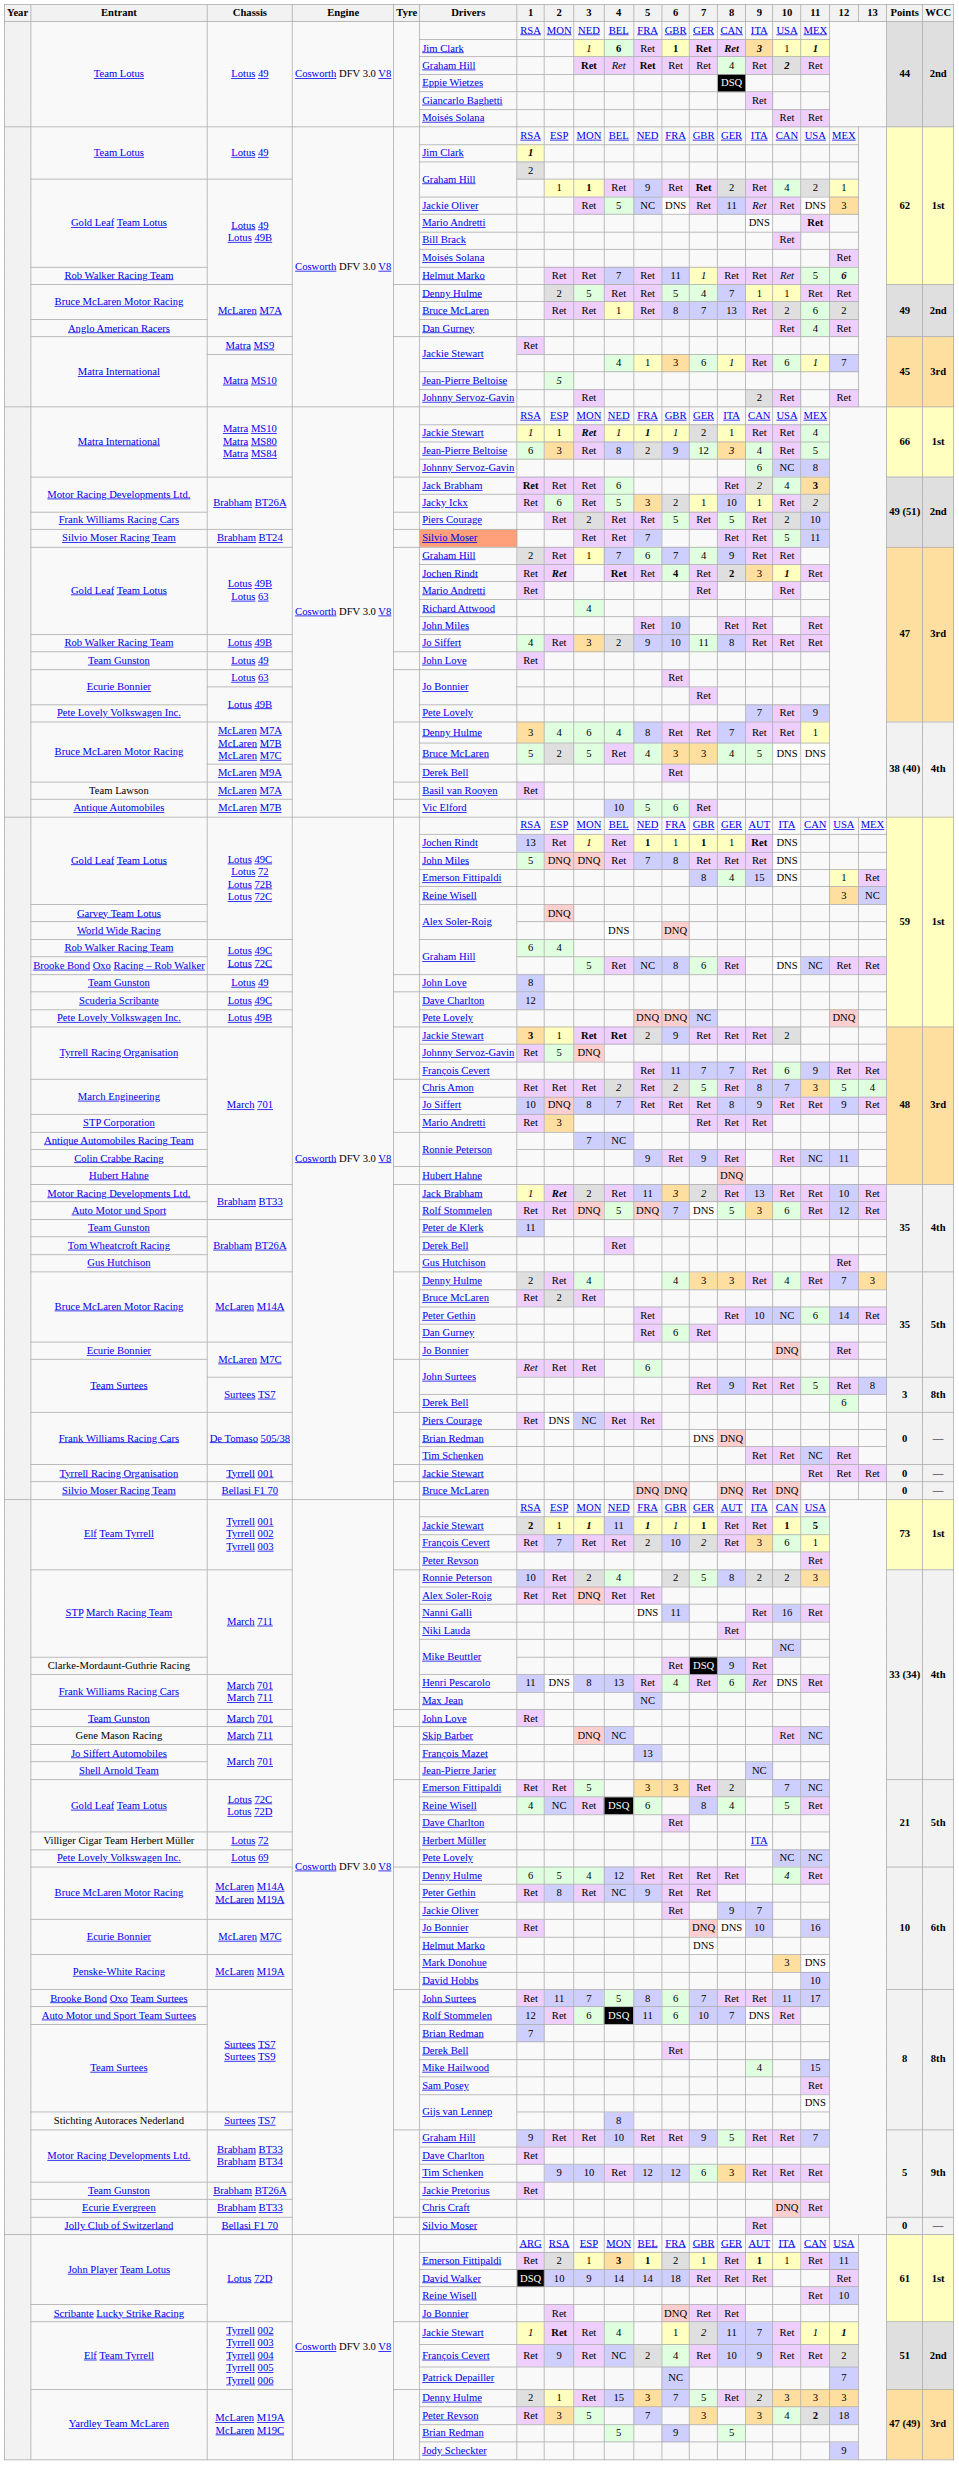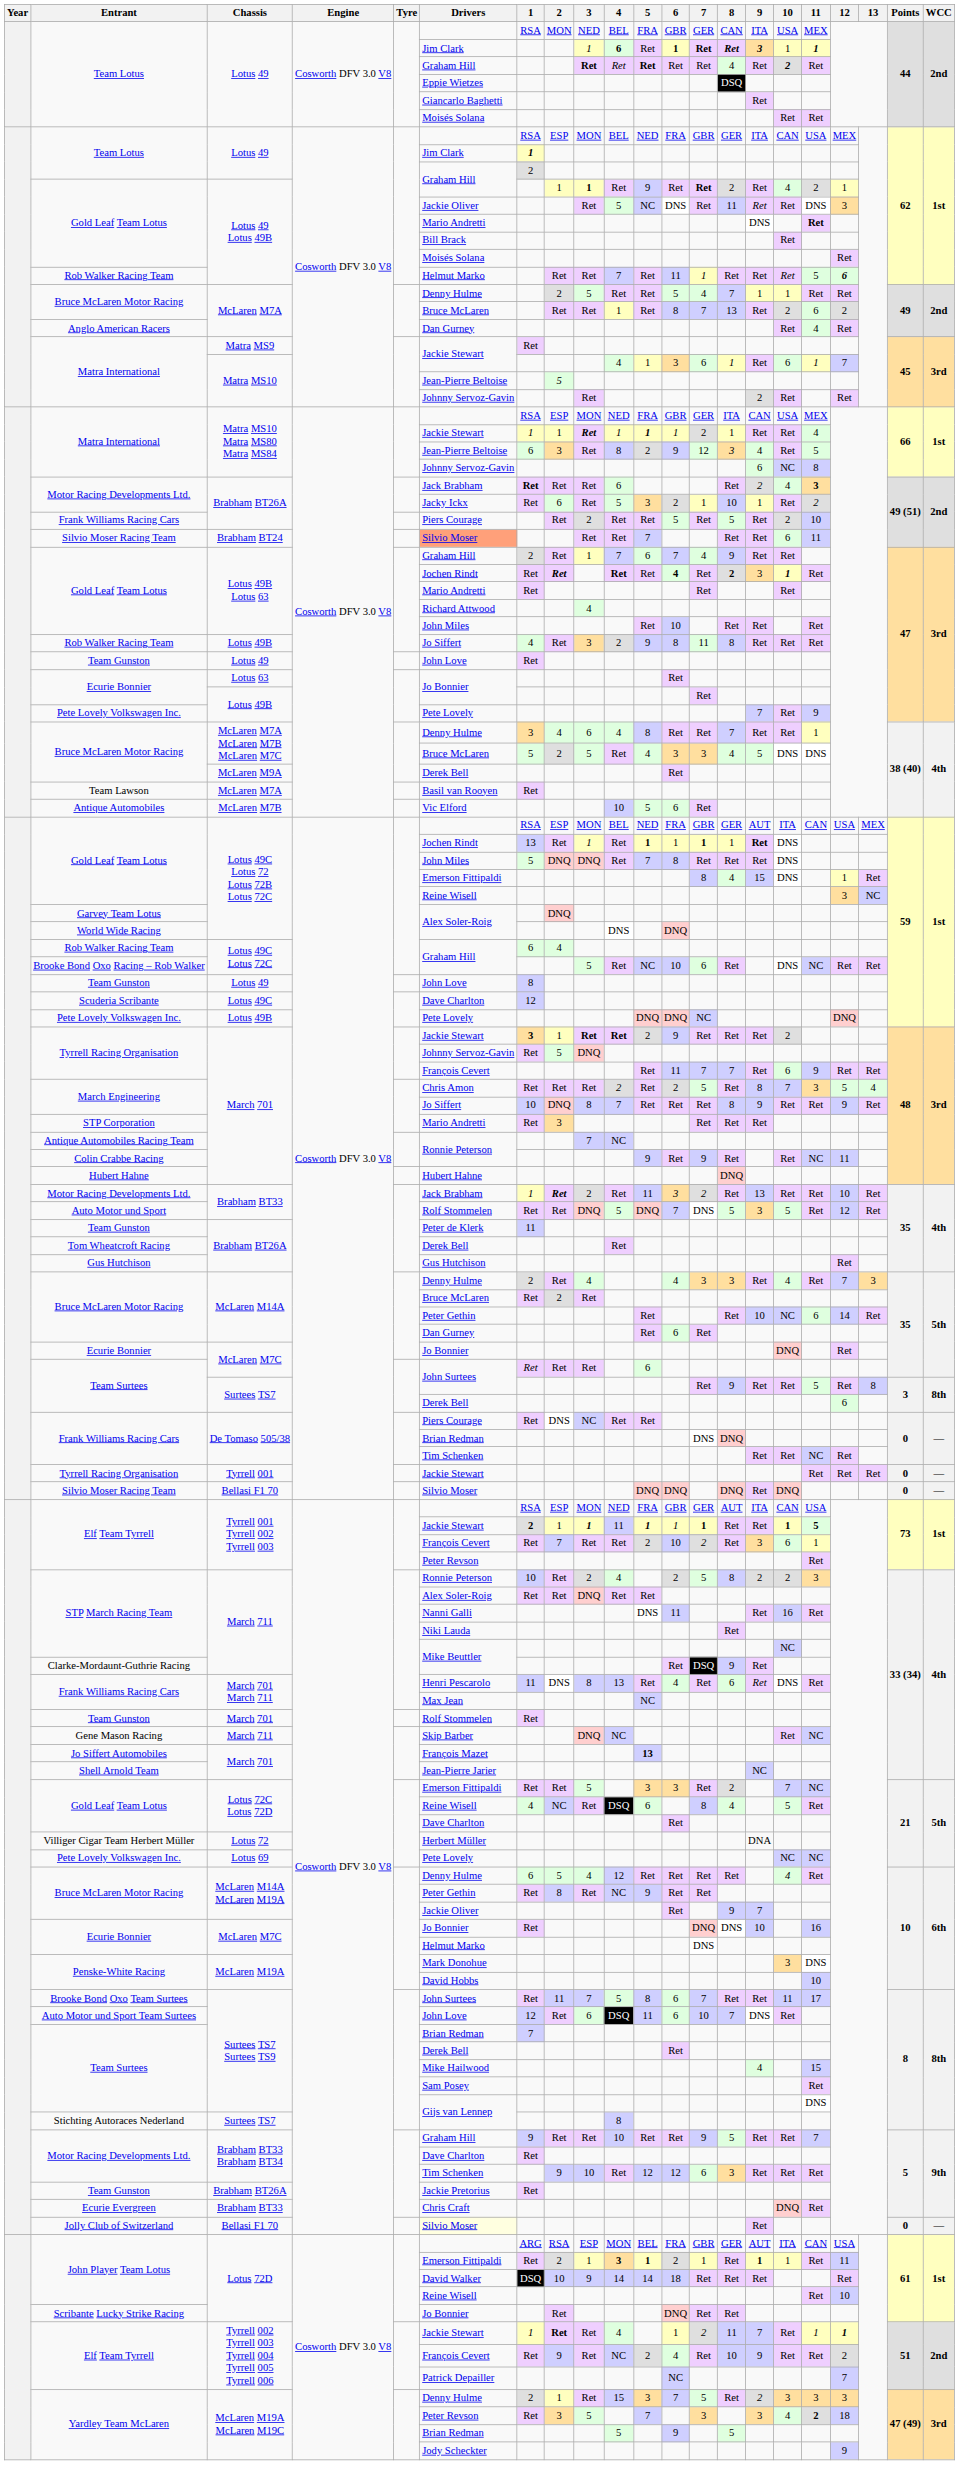Silvio Moser Racing Team / Brabham BT24 | 10: 5 -> 6
Rob Walker Racing Team / Lotus 49B | 6: 10 -> 8
Brooke Bond Oxo Racing – Rob Walker | 6: 8 -> 10
Auto Motor und Sport | 10: 6 -> 5
Silvio Moser Racing Team / Bellasi F1 70 | Drivers: Bruce McLaren -> Silvio Moser
Team Gunston / March 701 | Drivers: John Love -> Rolf Stommelen
Jo Siffert Automobiles | 5: normal -> bold
Villiger Cigar Team Herbert Müller | 9: ITA -> DNA
Auto Motor und Sport Team Surtees | Drivers: Rolf Stommelen -> John Love
Jolly Club of Switzerland | Drivers: no background -> lightyellow background
